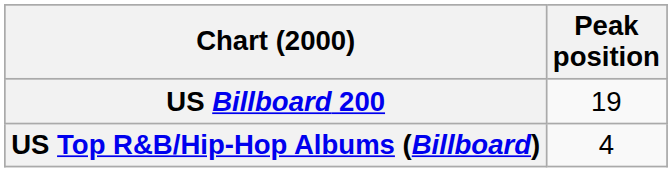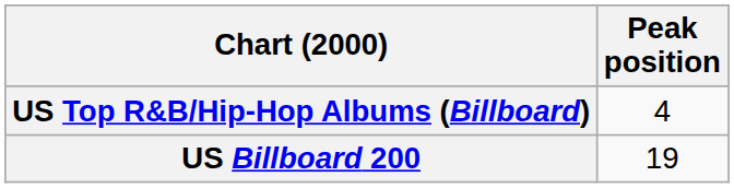rows swapped: US Billboard 200 <-> US Top R&B/Hip-Hop Albums (Billboard)
